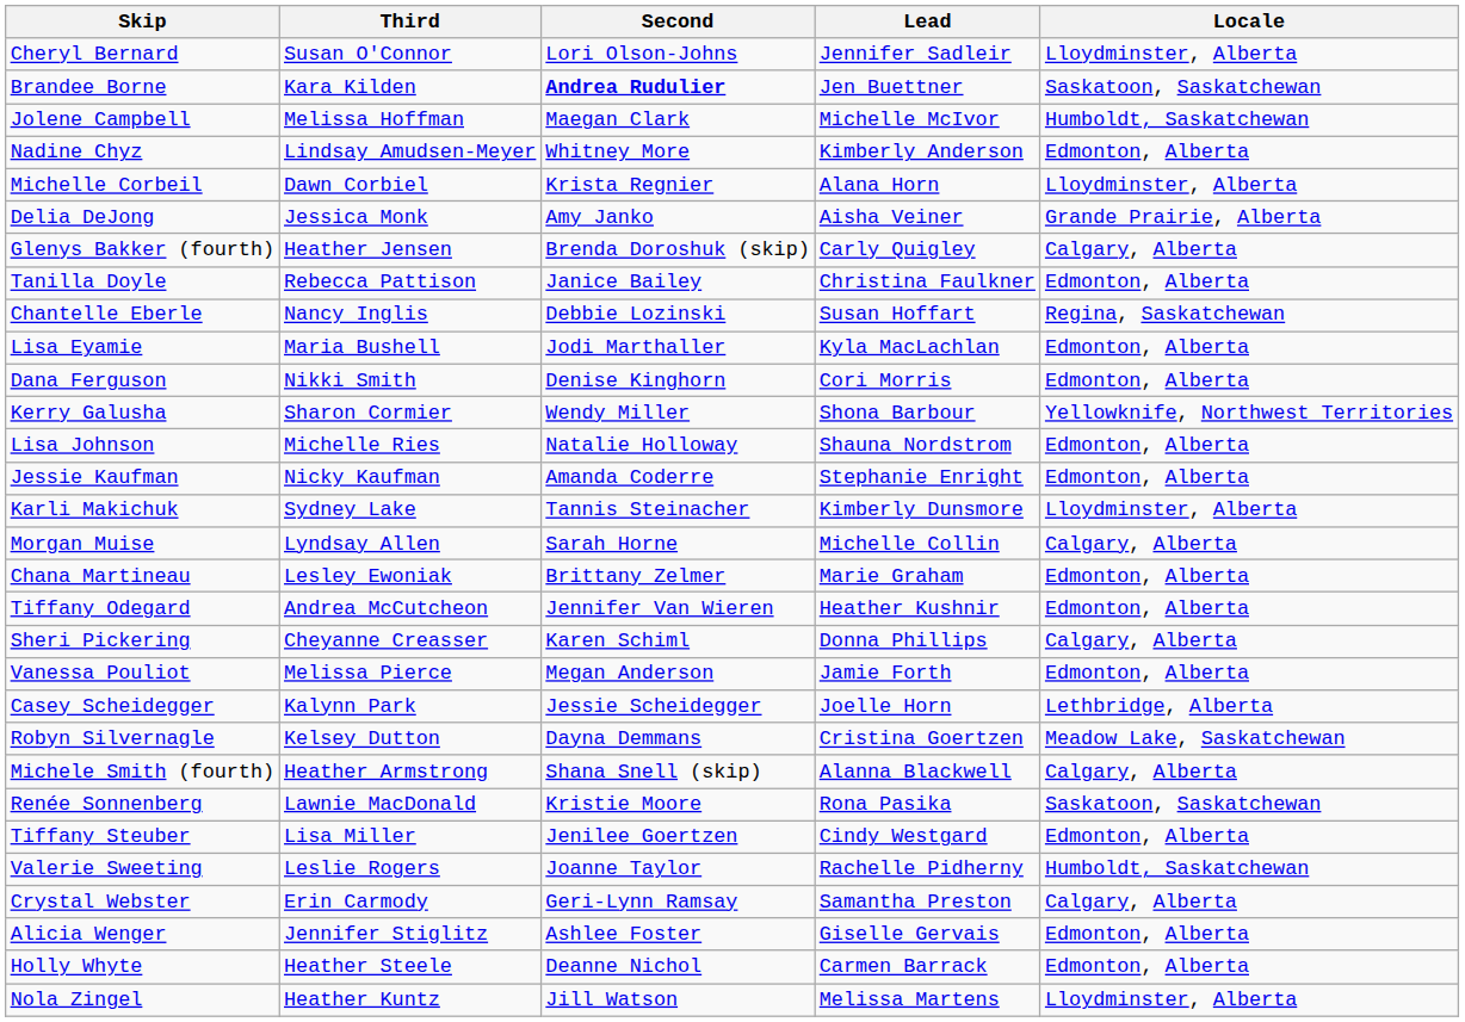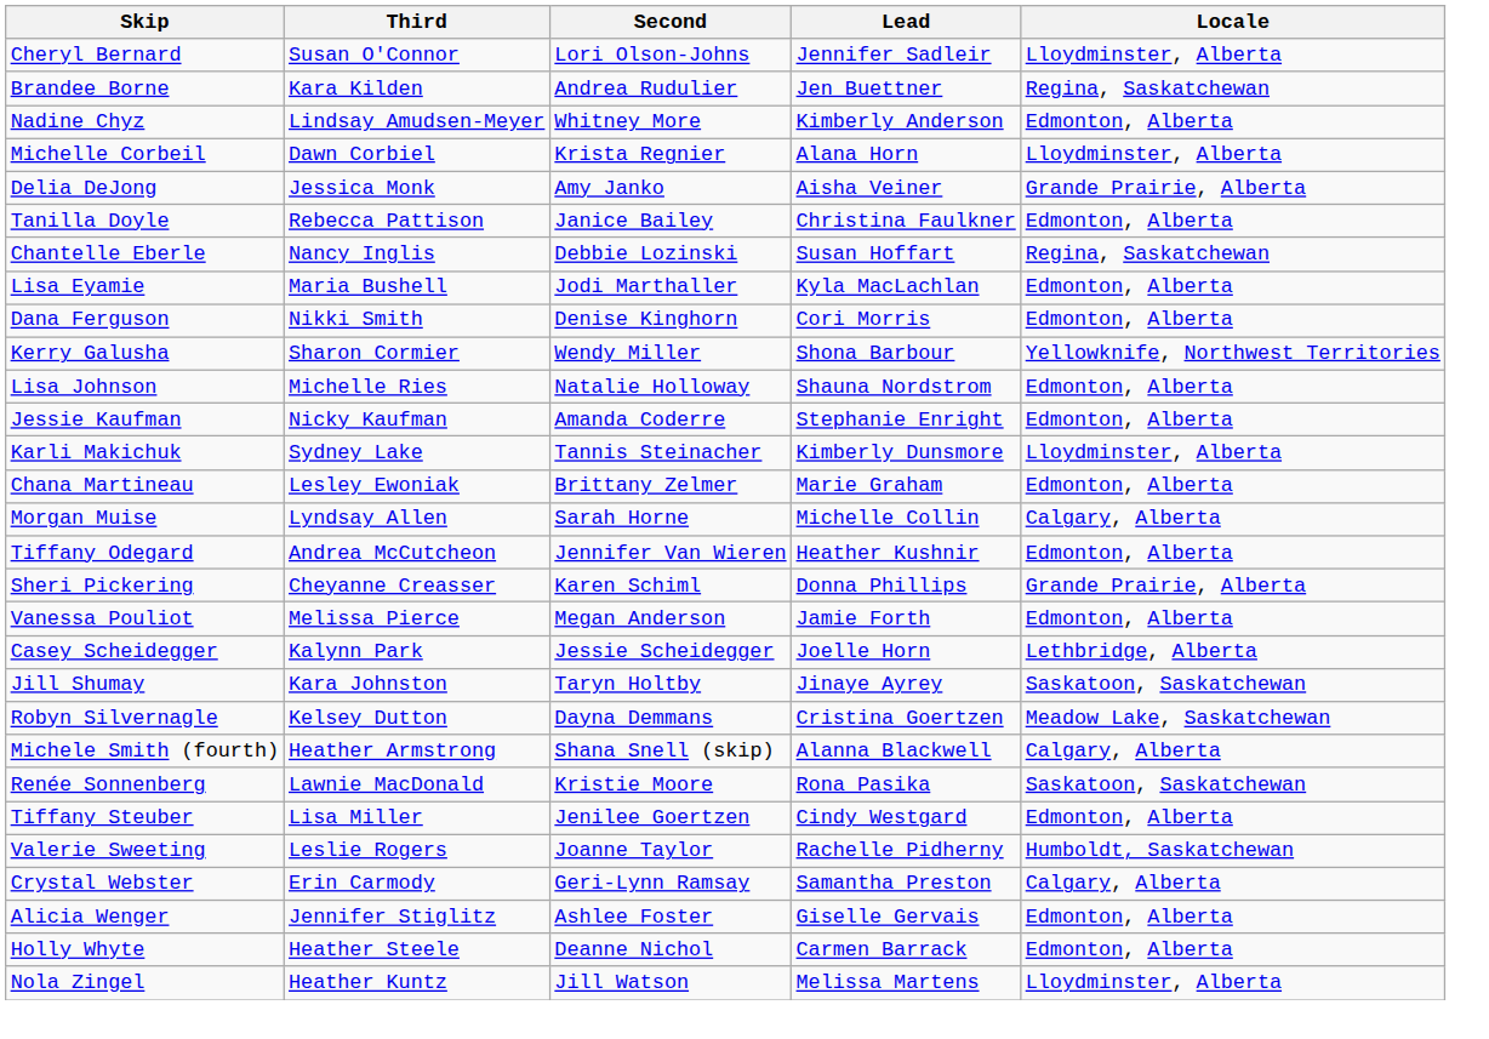Brandee Borne | Second: bold -> normal
Brandee Borne | Locale: Saskatoon, Saskatchewan -> Regina, Saskatchewan
- row: Jolene Campbell | Melissa Hoffman | Maegan Clark | Michelle McIvor | Humboldt, Saskatchewan
- row: Glenys Bakker (fourth) | Heather Jensen | Brenda Doroshuk (skip) | Carly Quigley | Calgary, Alberta
rows swapped: Chana Martineau <-> Morgan Muise
Sheri Pickering | Locale: Calgary, Alberta -> Grande Prairie, Alberta
+ row: Jill Shumay | Kara Johnston | Taryn Holtby | Jinaye Ayrey | Saskatoon, Saskatchewan
